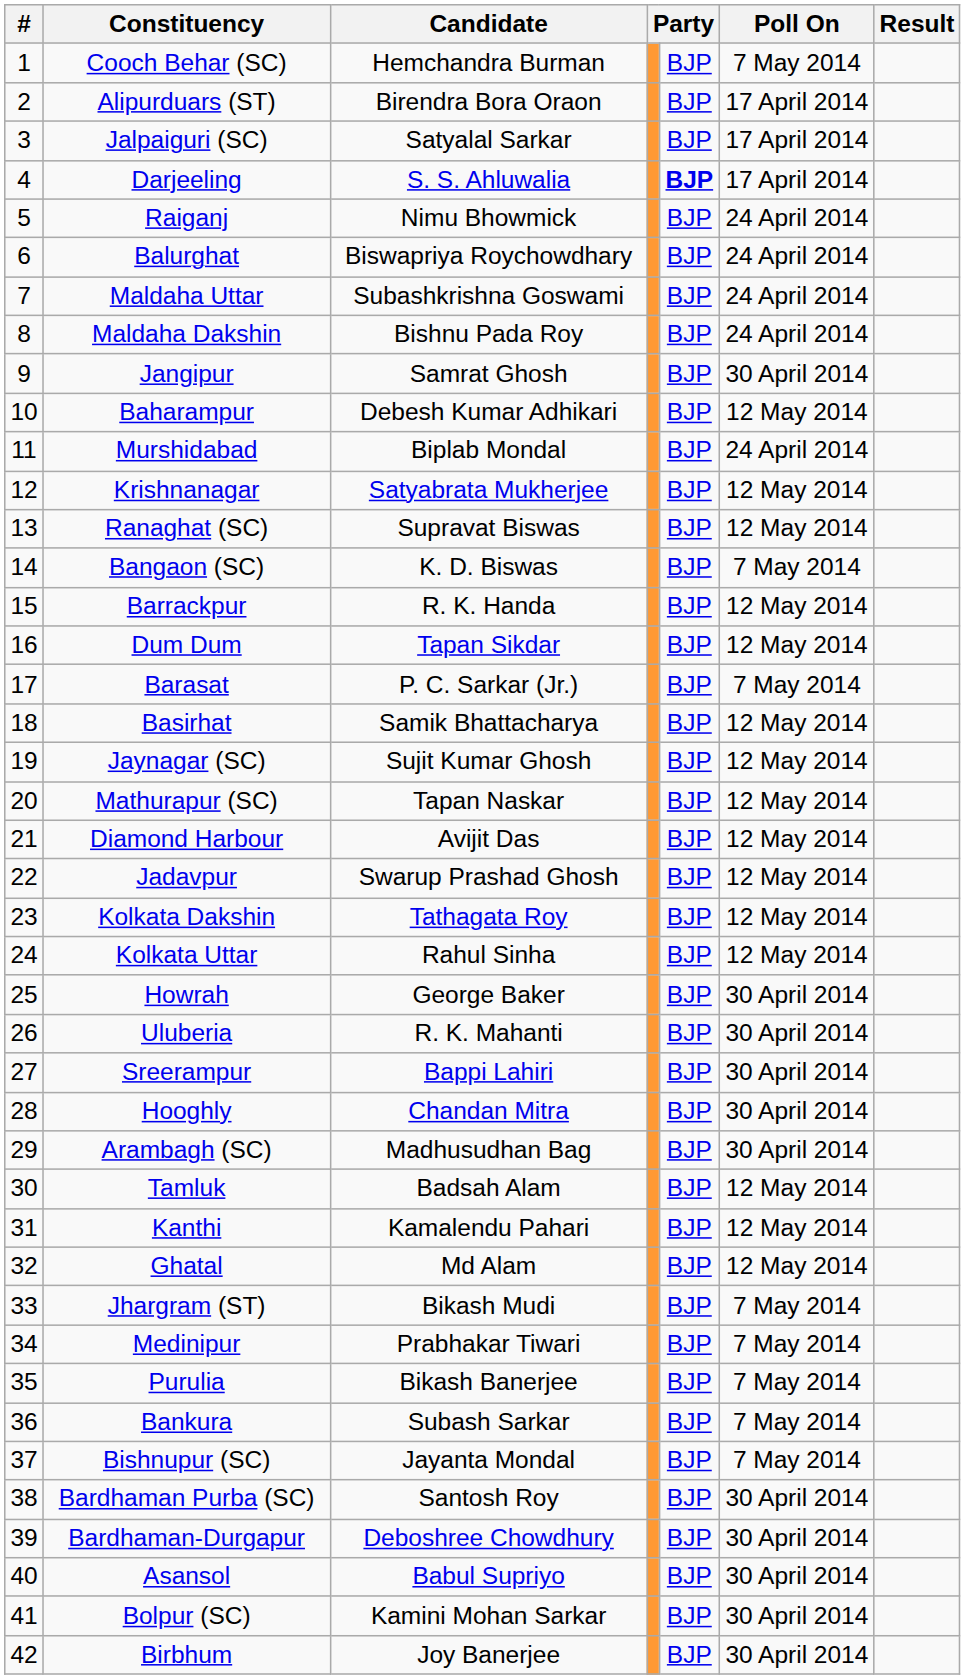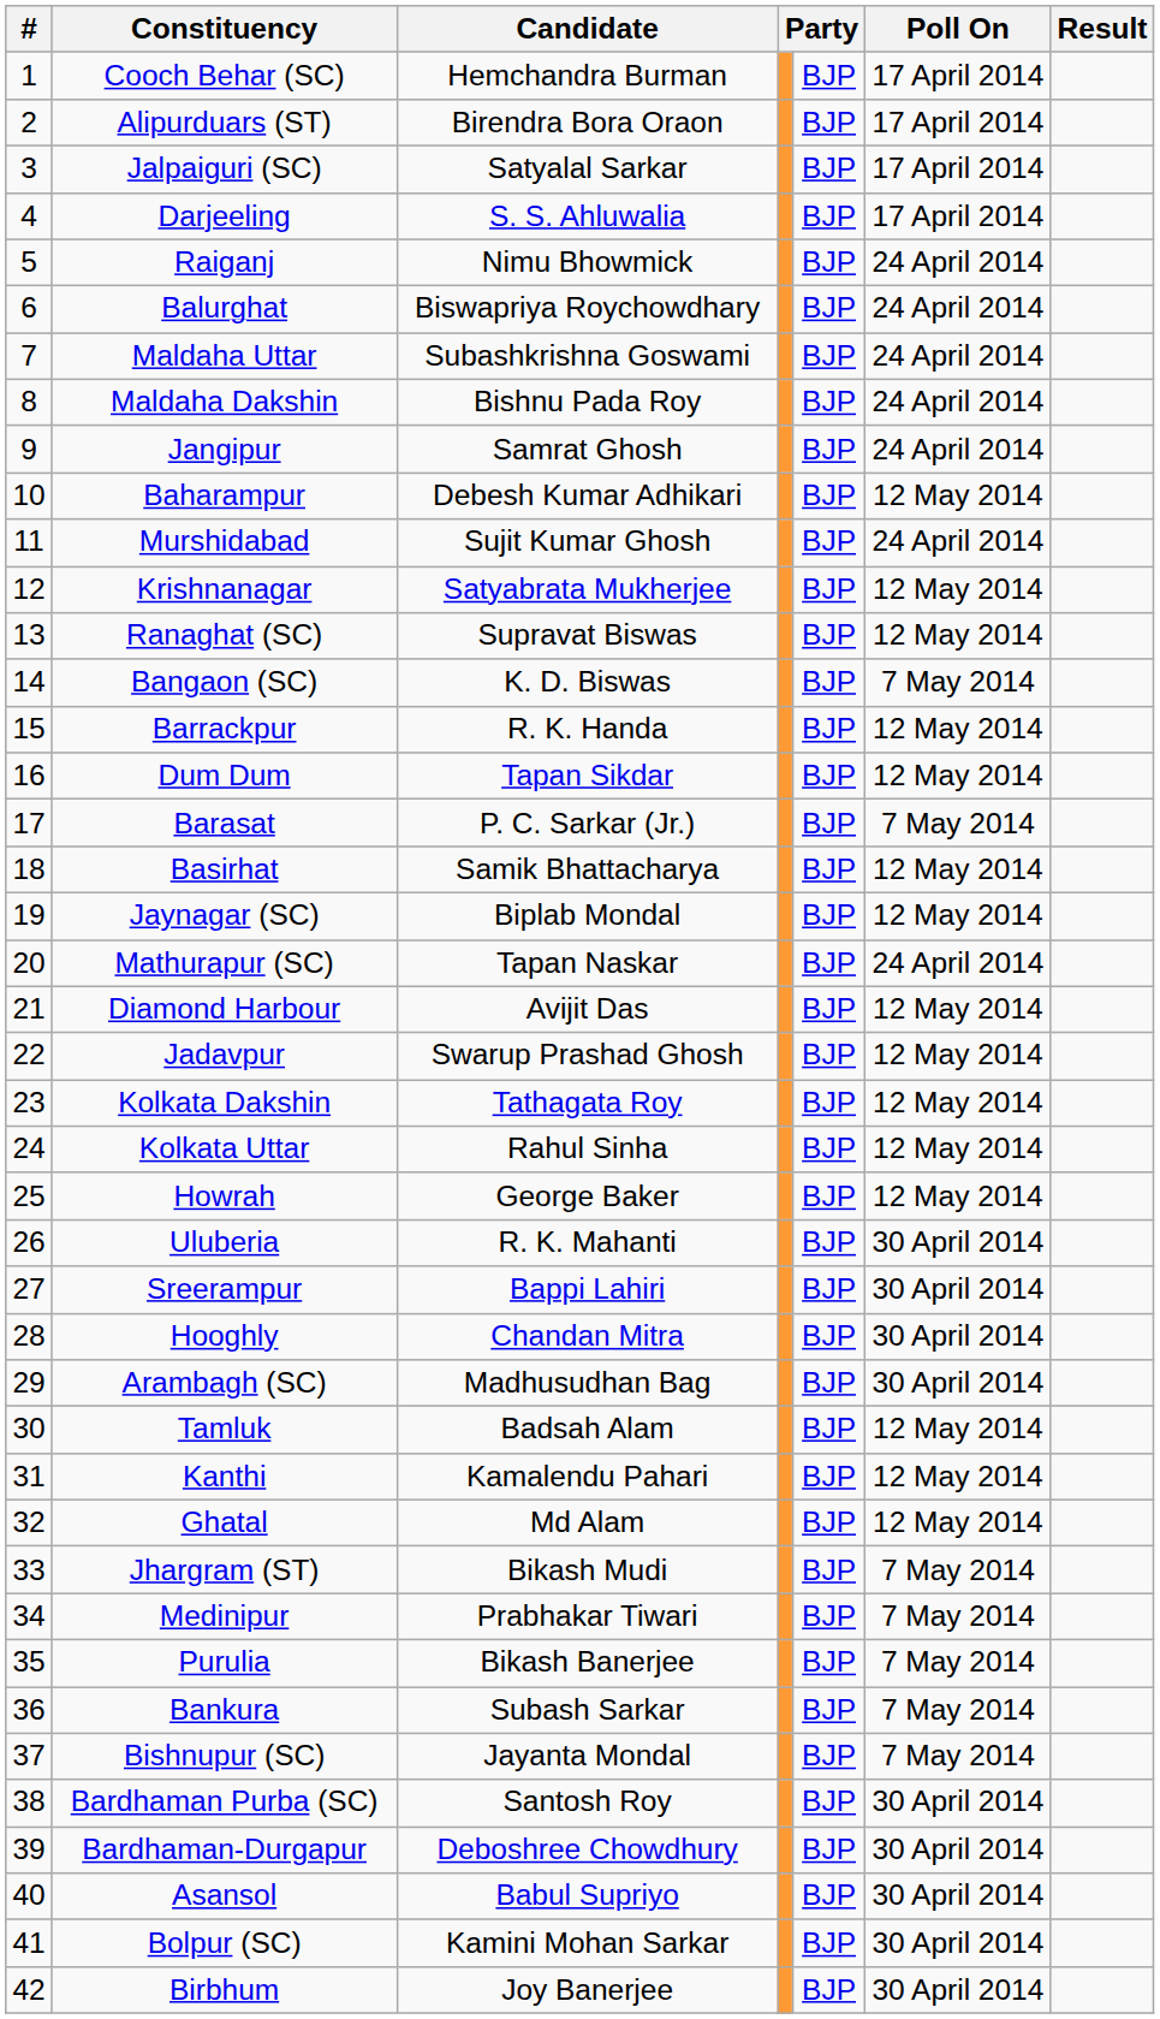Cooch Behar (SC) | Poll On: 7 May 2014 -> 17 April 2014
Darjeeling | column 5: bold -> normal
Jangipur | Poll On: 30 April 2014 -> 24 April 2014
Murshidabad | Candidate: Biplab Mondal -> Sujit Kumar Ghosh
Jaynagar (SC) | Candidate: Sujit Kumar Ghosh -> Biplab Mondal
Mathurapur (SC) | Poll On: 12 May 2014 -> 24 April 2014
Howrah | Poll On: 30 April 2014 -> 12 May 2014
